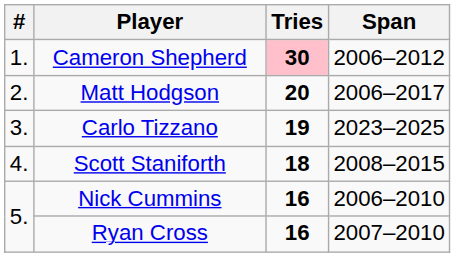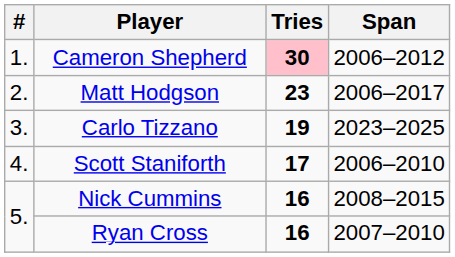Matt Hodgson | Tries: 20 -> 23
Scott Staniforth | Tries: 18 -> 17
Scott Staniforth | Span: 2008–2015 -> 2006–2010
Nick Cummins | Span: 2006–2010 -> 2008–2015
